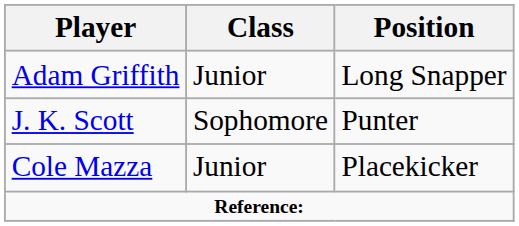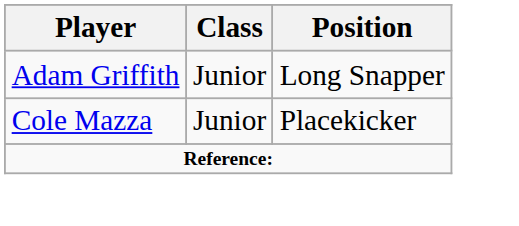- row: J. K. Scott | Sophomore | Punter
